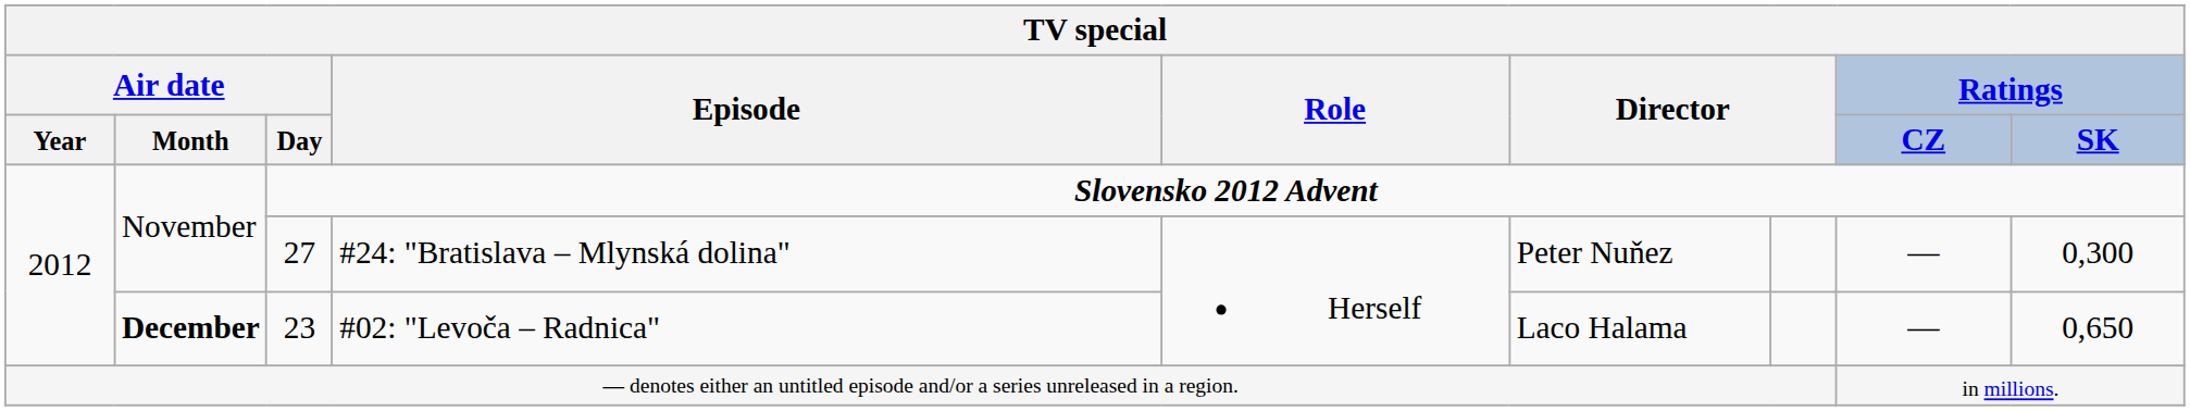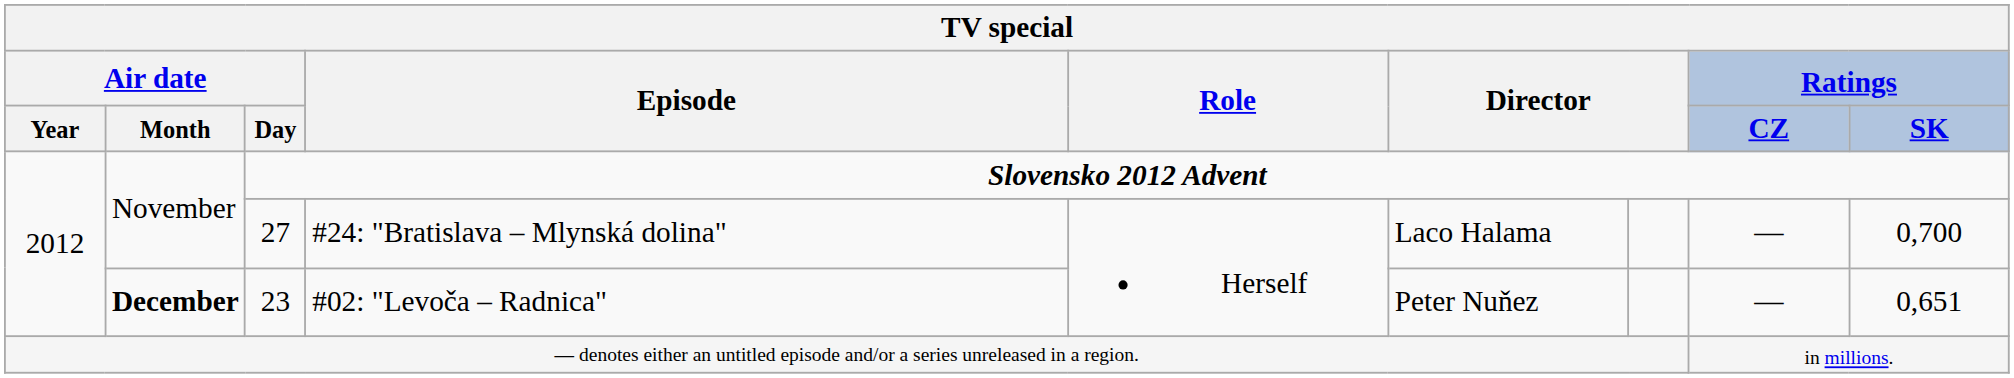27 | column 6: Peter Nuňez -> Laco Halama
27 | Ratings / SK: 0,300 -> 0,700
23 | column 6: Laco Halama -> Peter Nuňez
23 | Ratings / SK: 0,650 -> 0,651
